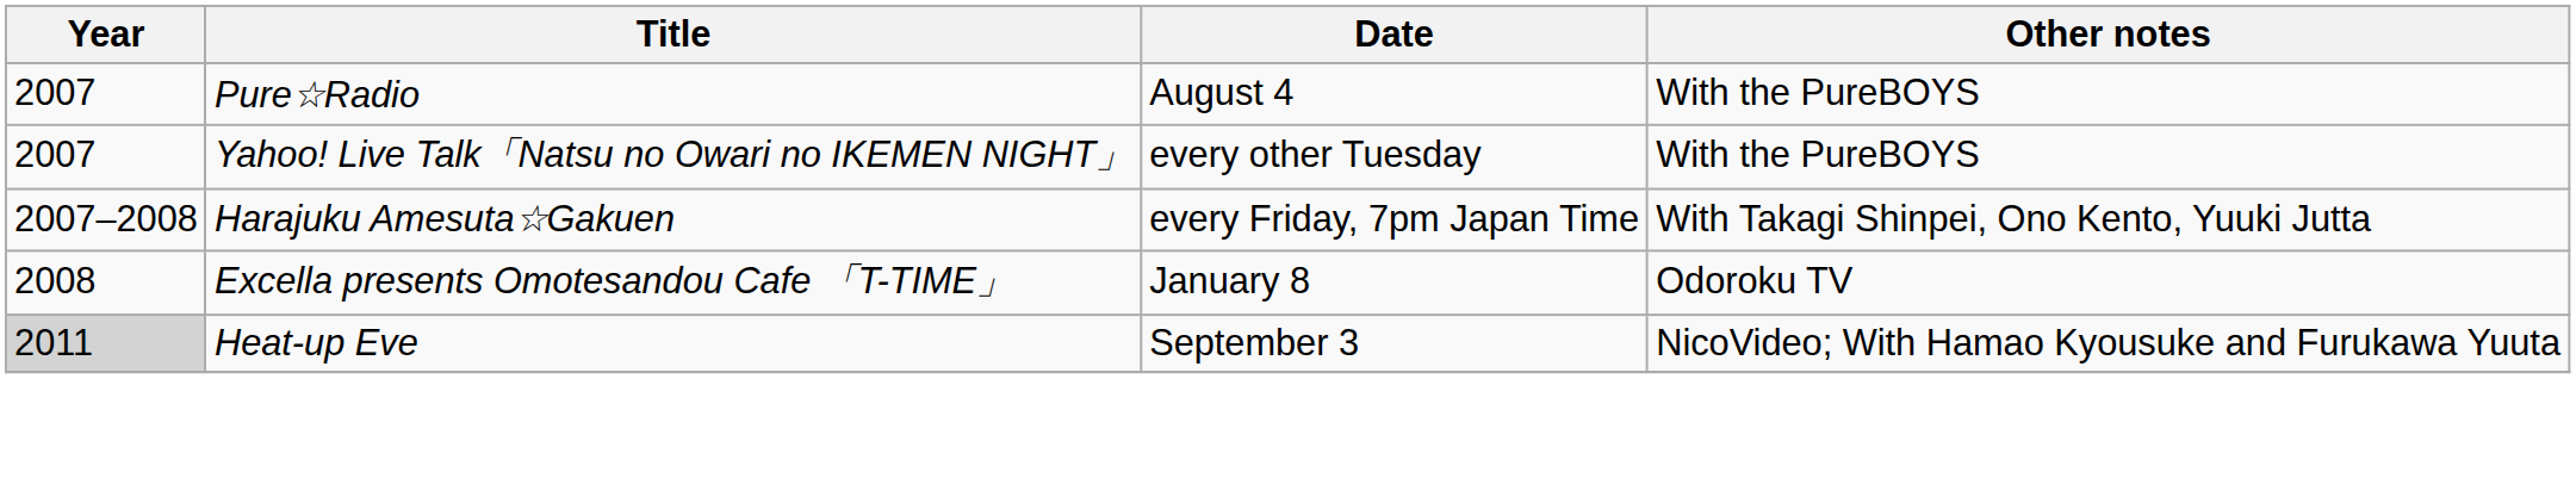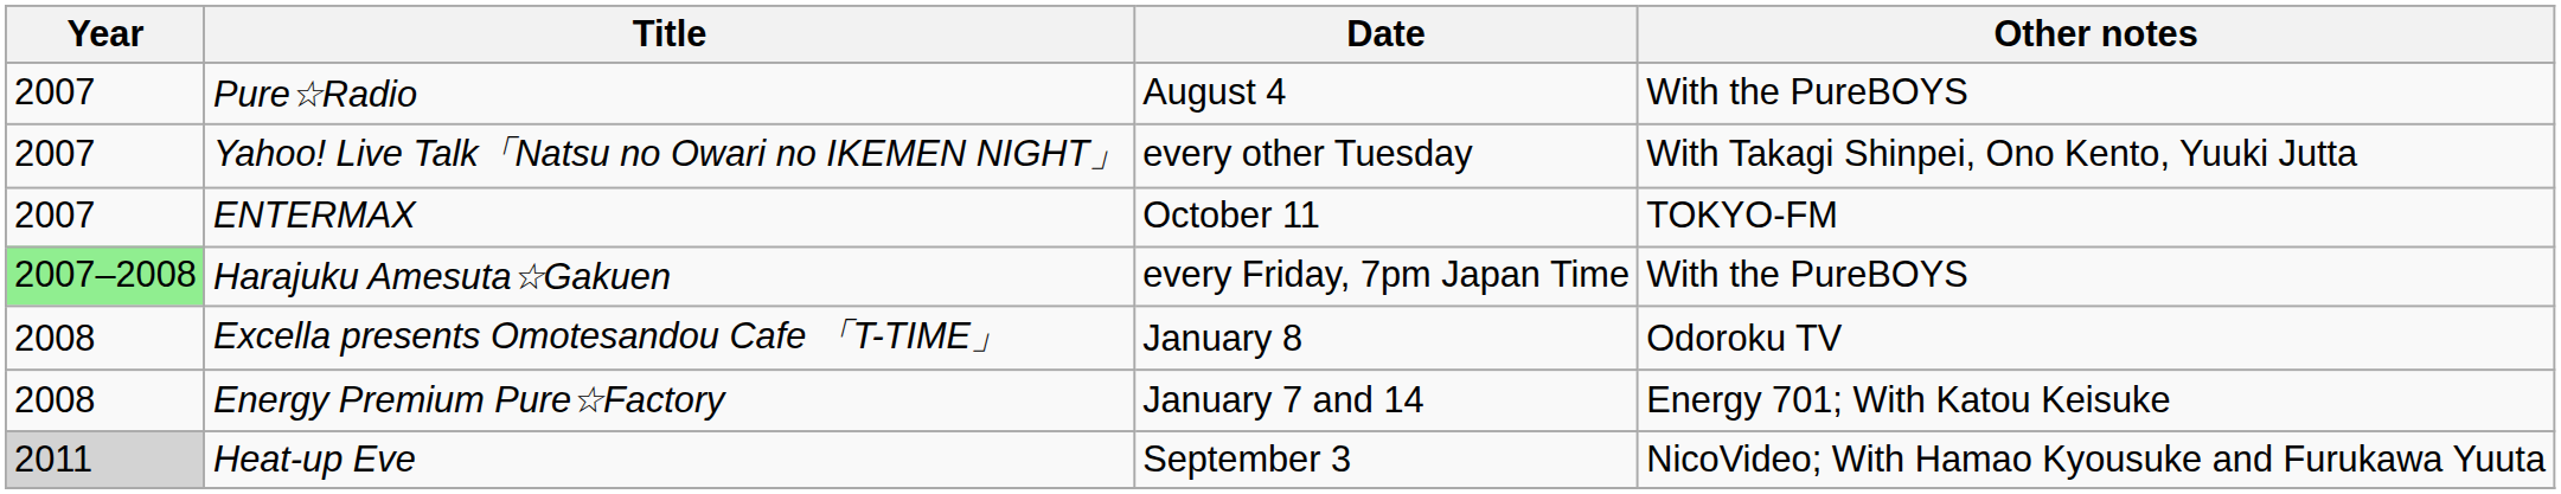Yahoo! Live Talk「Natsu no Owari no IKEMEN NIGHT」 | Other notes: With the PureBOYS -> With Takagi Shinpei, Ono Kento, Yuuki Jutta
+ row: 2007 | ENTERMAX | October 11 | TOKYO-FM
Harajuku Amesuta☆Gakuen | Year: no background -> lightgreen background
Harajuku Amesuta☆Gakuen | Other notes: With Takagi Shinpei, Ono Kento, Yuuki Jutta -> With the PureBOYS
+ row: 2008 | Energy Premium Pure☆Factory | January 7 and 14 | Energy 701; With Katou Keisuke
